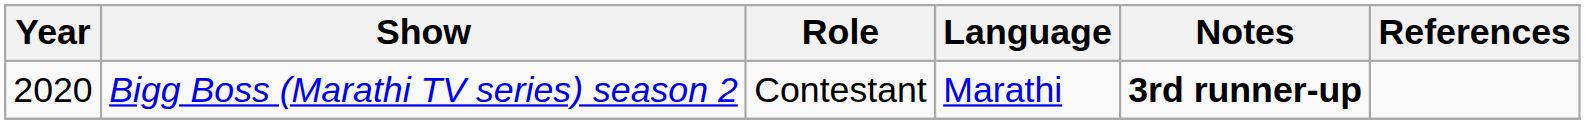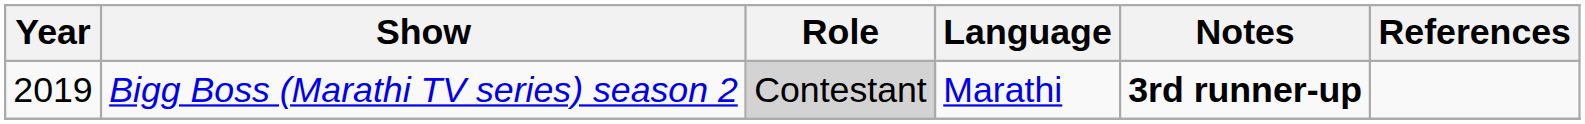Bigg Boss (Marathi TV series) season 2 | Year: 2020 -> 2019
Bigg Boss (Marathi TV series) season 2 | Role: no background -> lightgrey background
